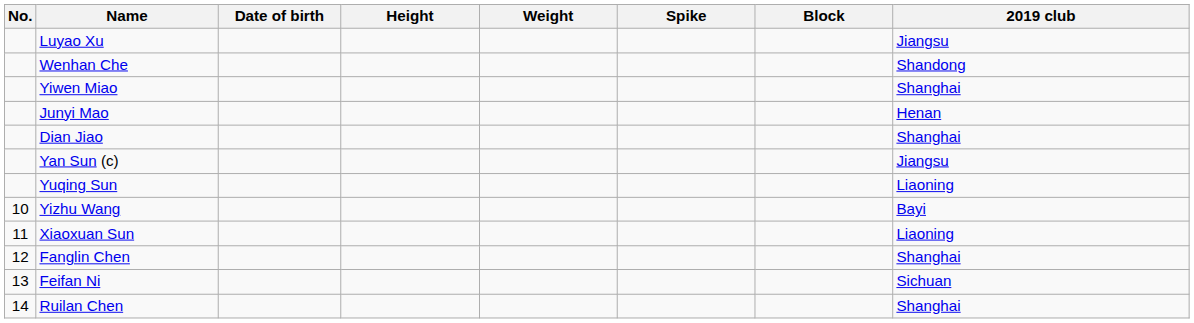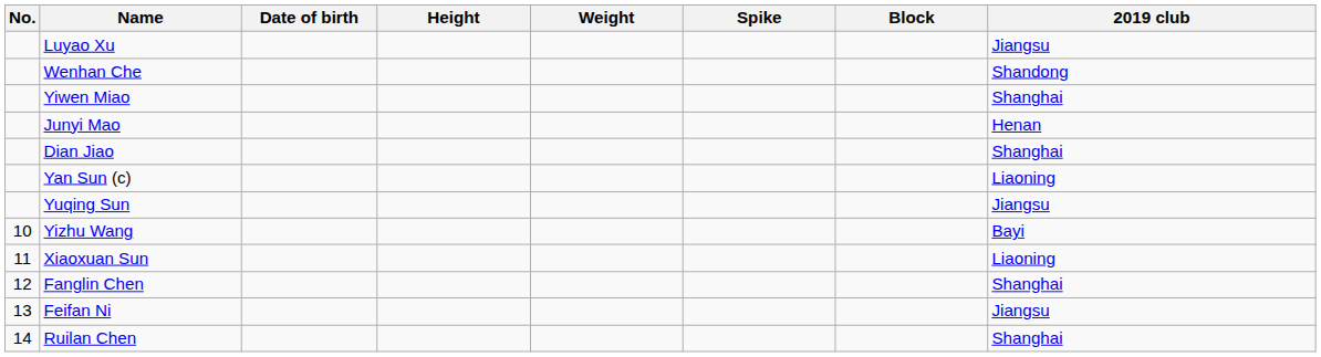Yan Sun (c) | 2019 club: Jiangsu -> Liaoning
Yuqing Sun | 2019 club: Liaoning -> Jiangsu
Feifan Ni | 2019 club: Sichuan -> Jiangsu
